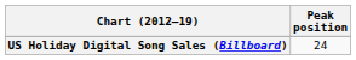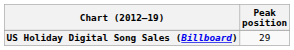US Holiday Digital Song Sales (Billboard) | Peak position: 24 -> 29
